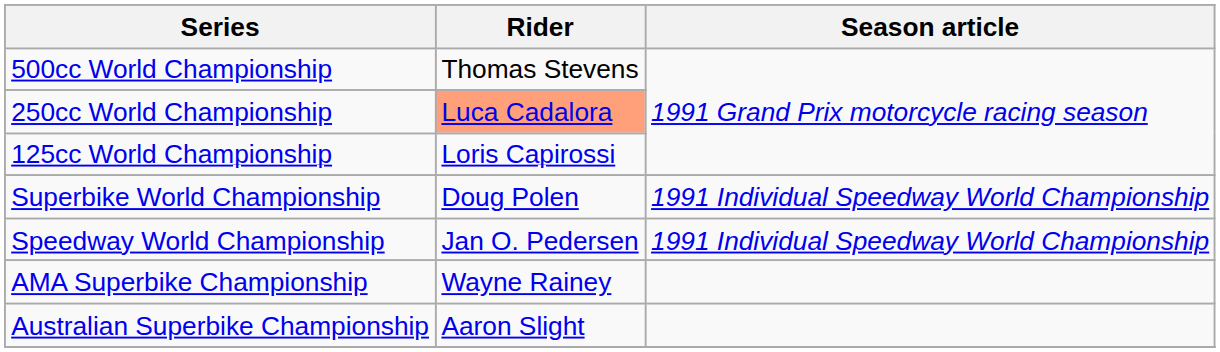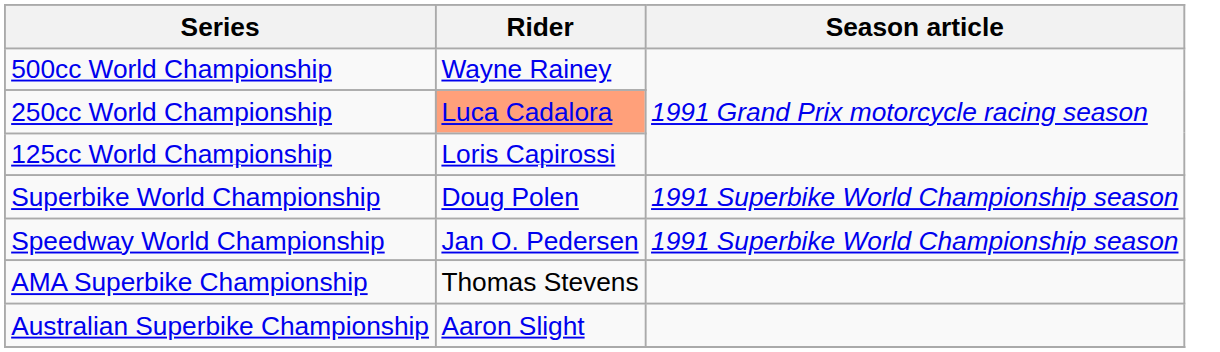500cc World Championship | Rider: Thomas Stevens -> Wayne Rainey
Superbike World Championship | Season article: 1991 Individual Speedway World Championship -> 1991 Superbike World Championship season
Speedway World Championship | Season article: 1991 Individual Speedway World Championship -> 1991 Superbike World Championship season
AMA Superbike Championship | Rider: Wayne Rainey -> Thomas Stevens
